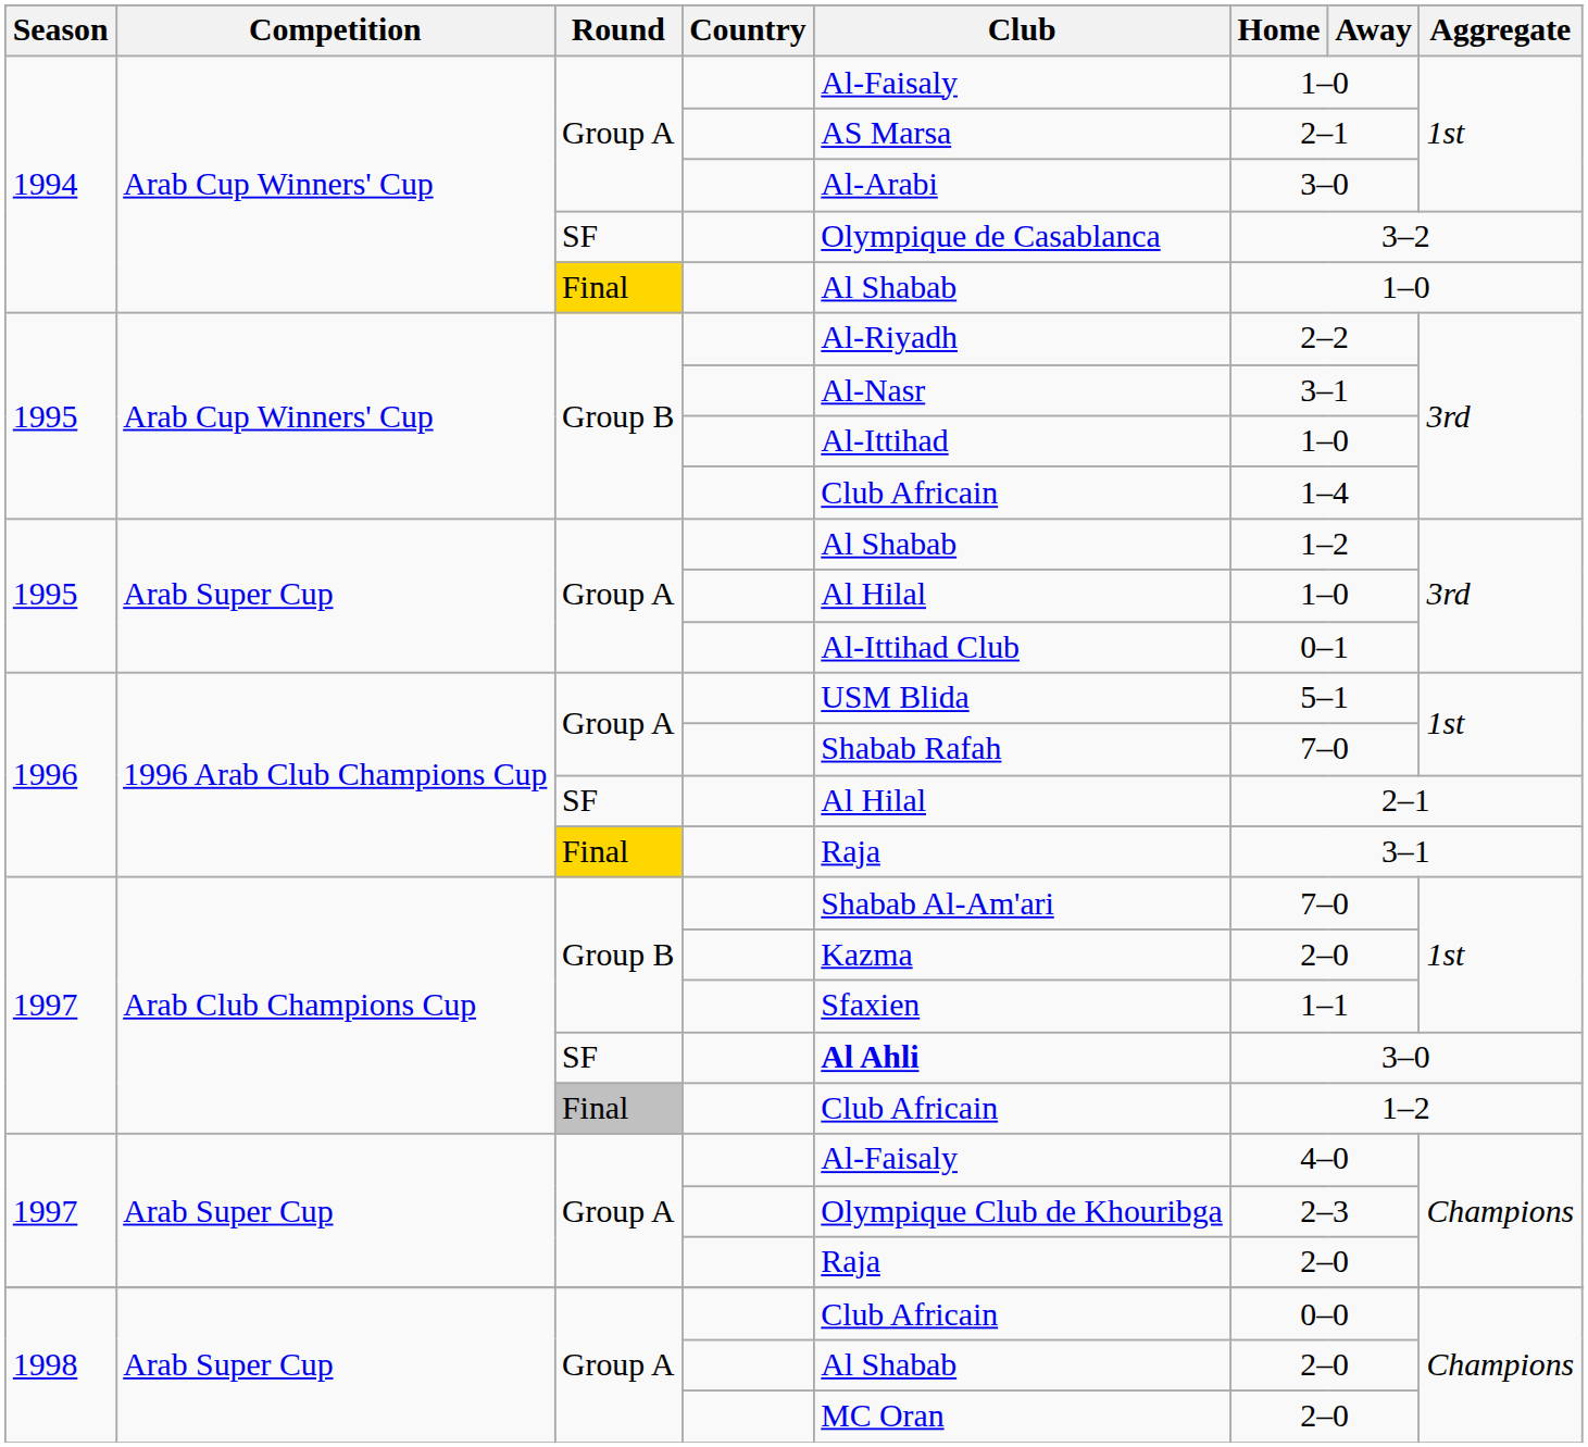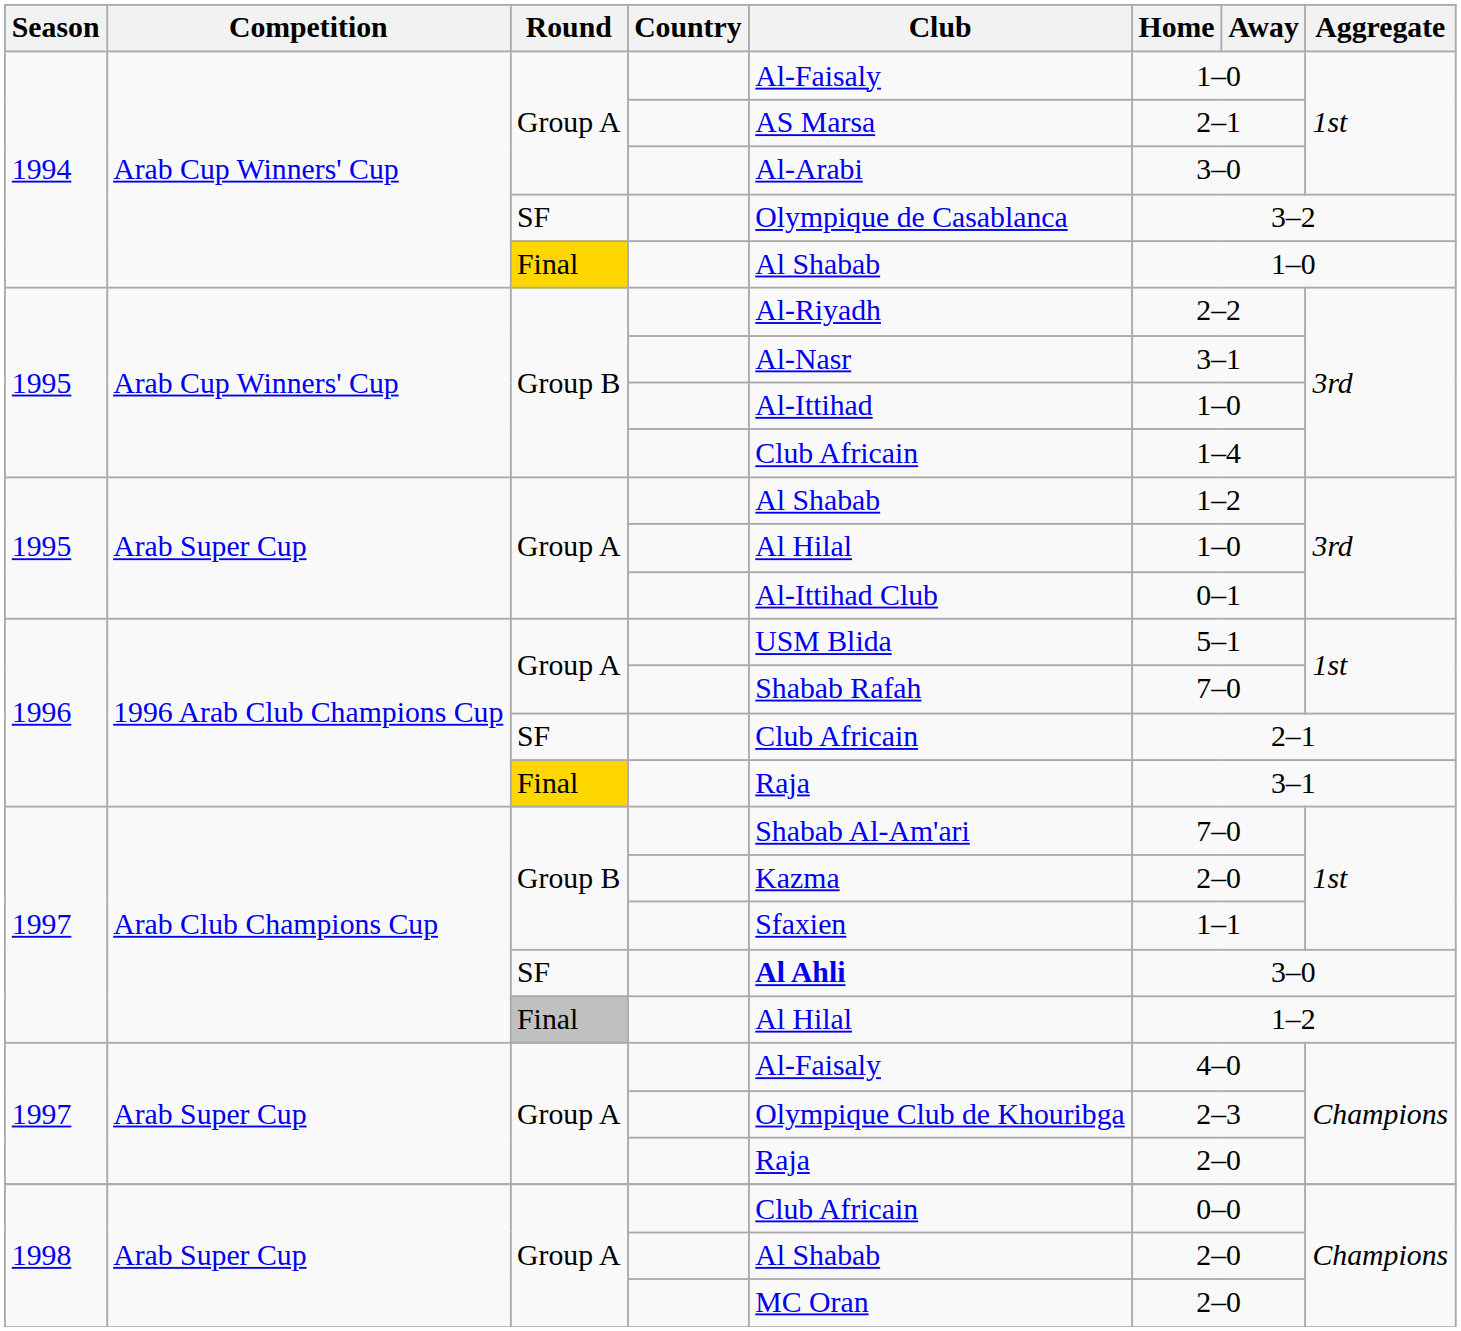1996 / SF | Club: Al Hilal -> Club Africain
1997 / Final | Club: Club Africain -> Al Hilal
